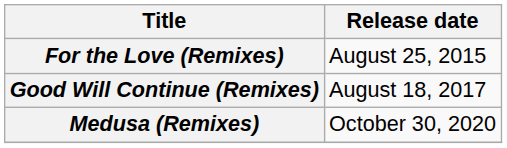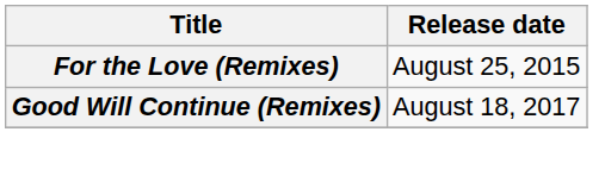- row: Medusa (Remixes) | October 30, 2020
